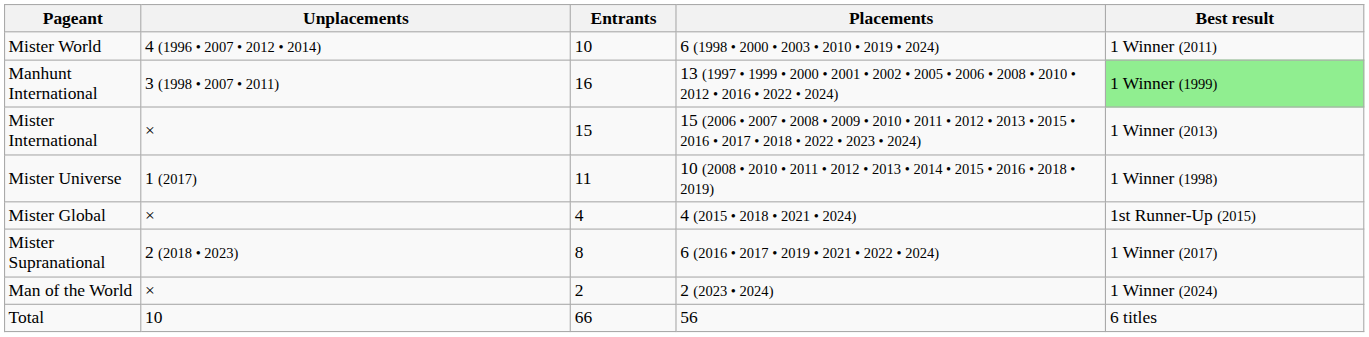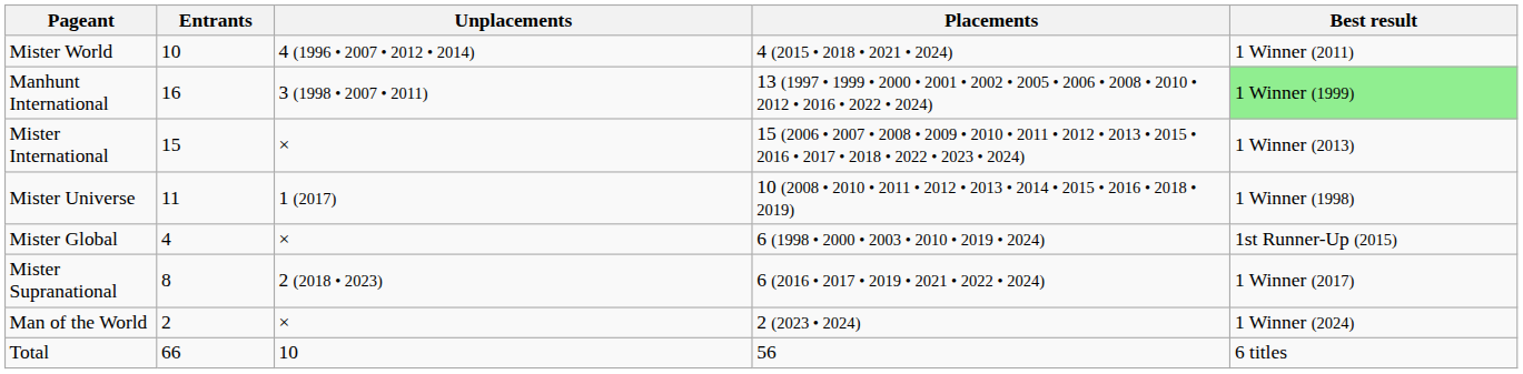columns swapped: Entrants <-> Unplacements
Mister World | Placements: 6 (1998 • 2000 • 2003 • 2010 • 2019 • 2024) -> 4 (2015 • 2018 • 2021 • 2024)
Mister Global | Placements: 4 (2015 • 2018 • 2021 • 2024) -> 6 (1998 • 2000 • 2003 • 2010 • 2019 • 2024)
